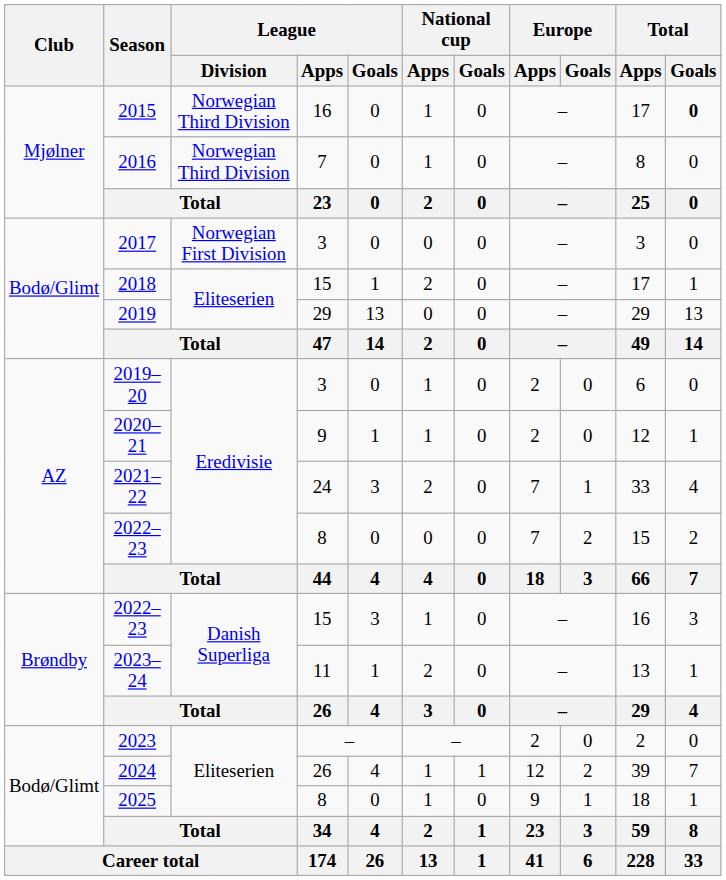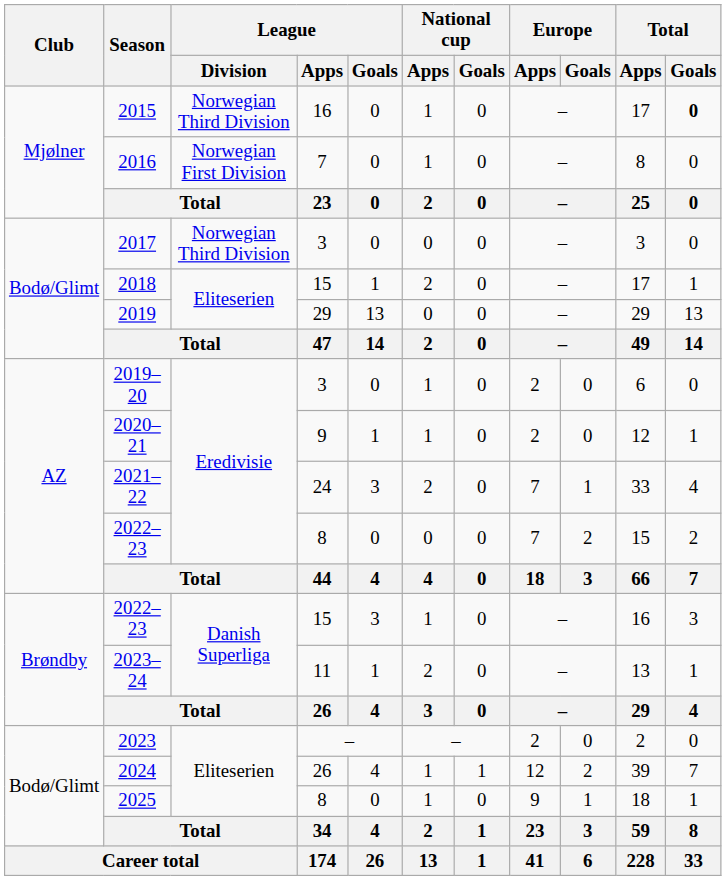2016 | League / Division: Norwegian Third Division -> Norwegian First Division
2017 | League / Division: Norwegian First Division -> Norwegian Third Division
